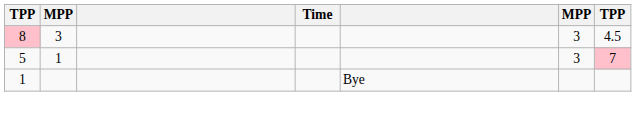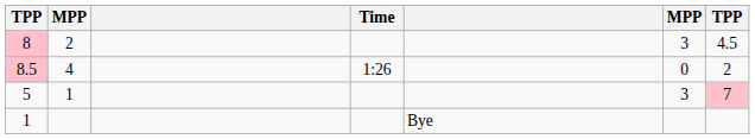8 | column 2: 3 -> 2
+ row: 8.5 | 4 | 1:26 | 0 | 2
